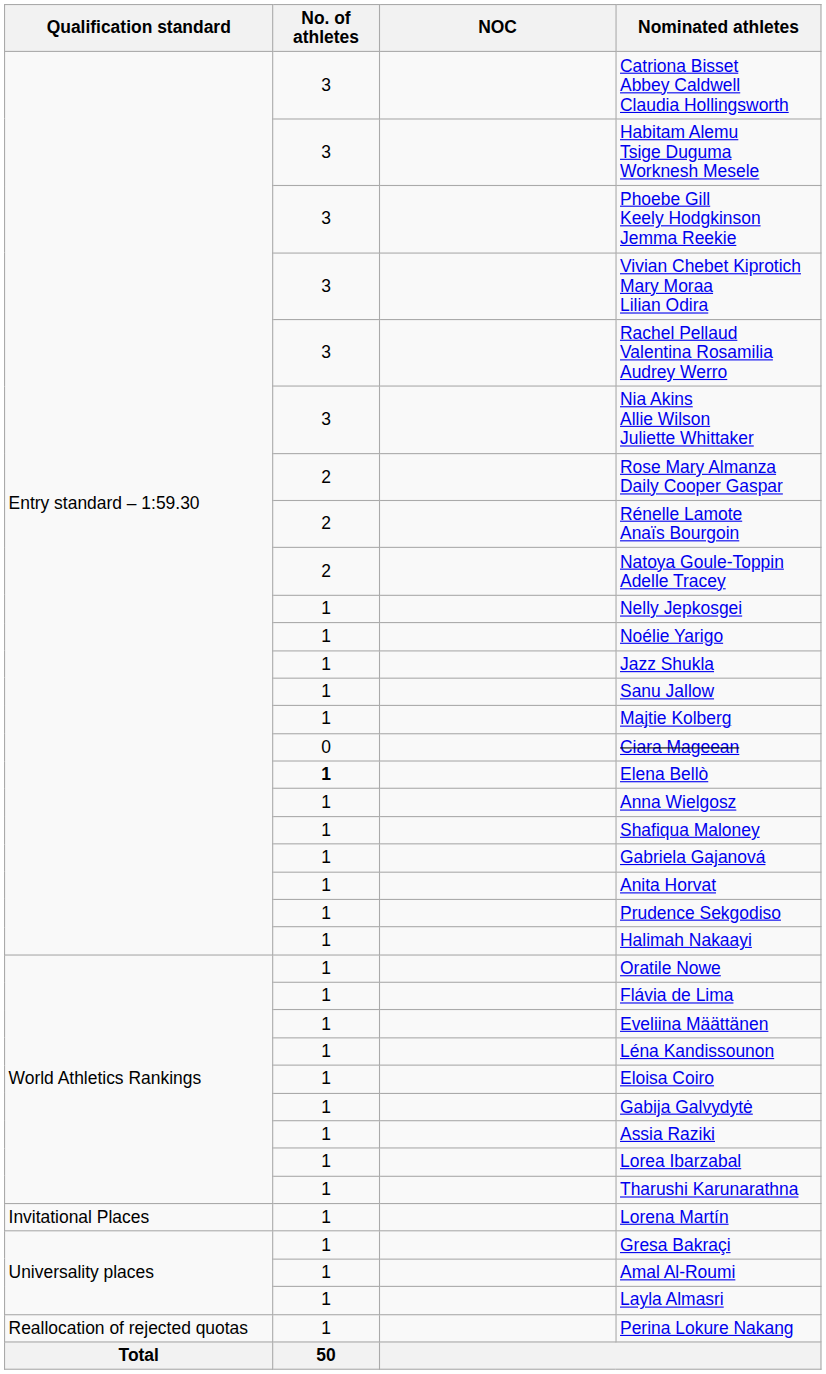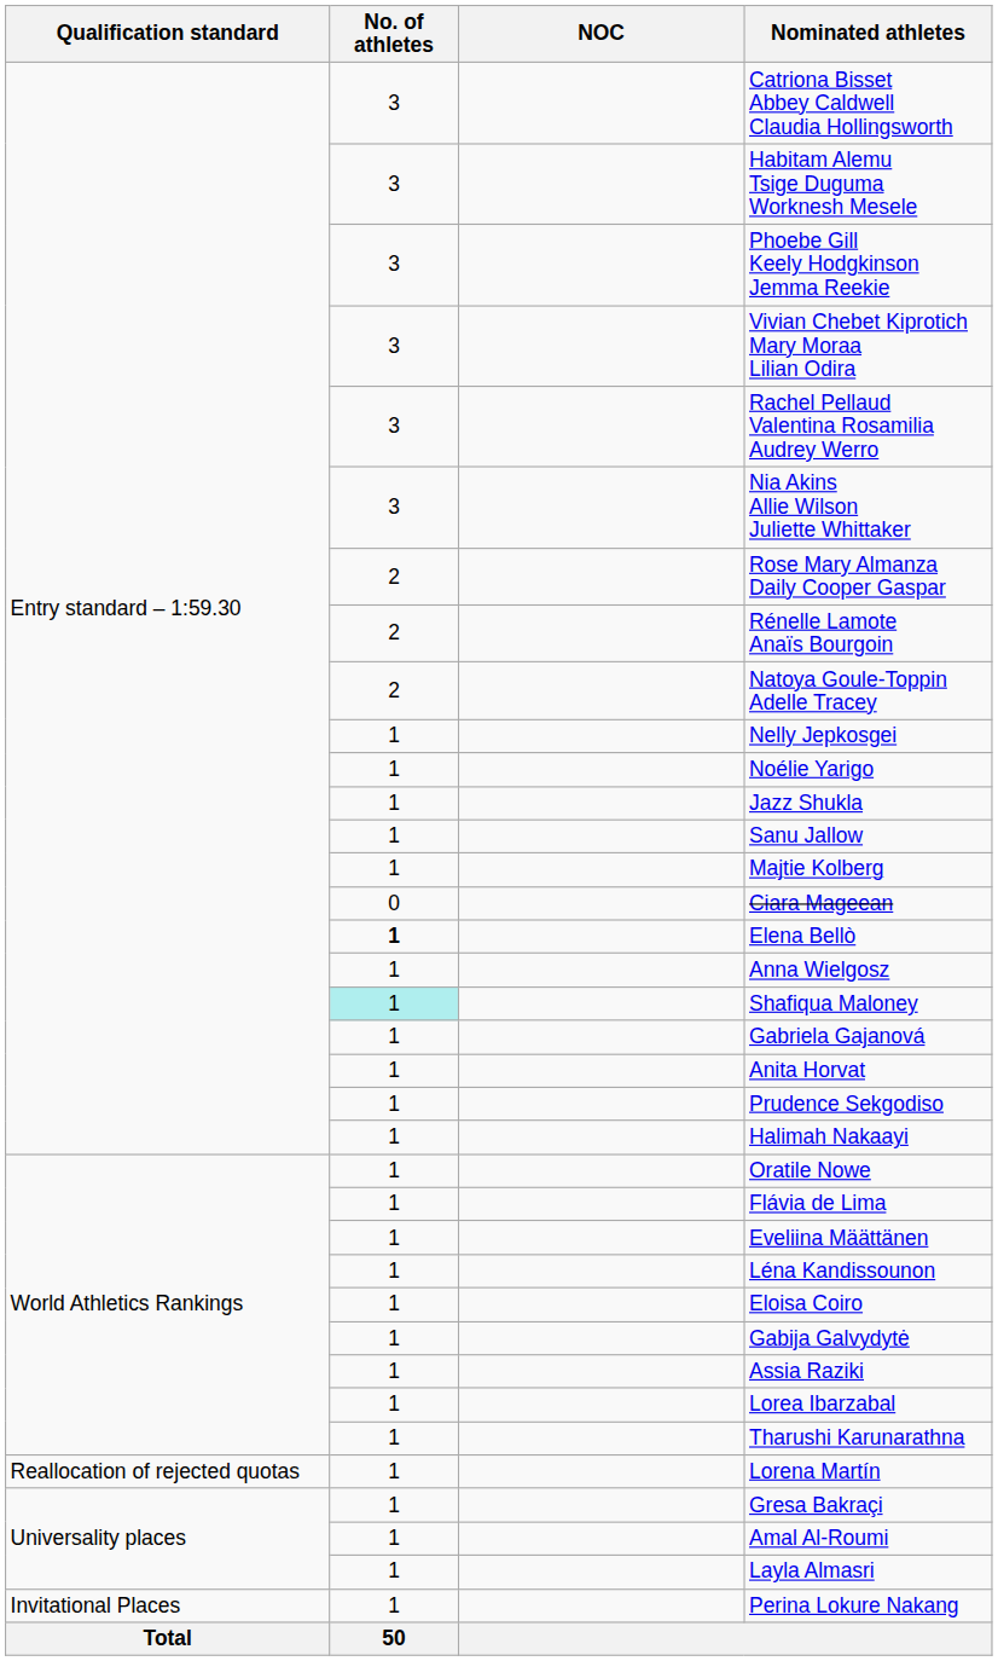Shafiqua Maloney | No. of athletes: no background -> paleturquoise background
Lorena Martín | Qualification standard: Invitational Places -> Reallocation of rejected quotas
Perina Lokure Nakang | Qualification standard: Reallocation of rejected quotas -> Invitational Places
